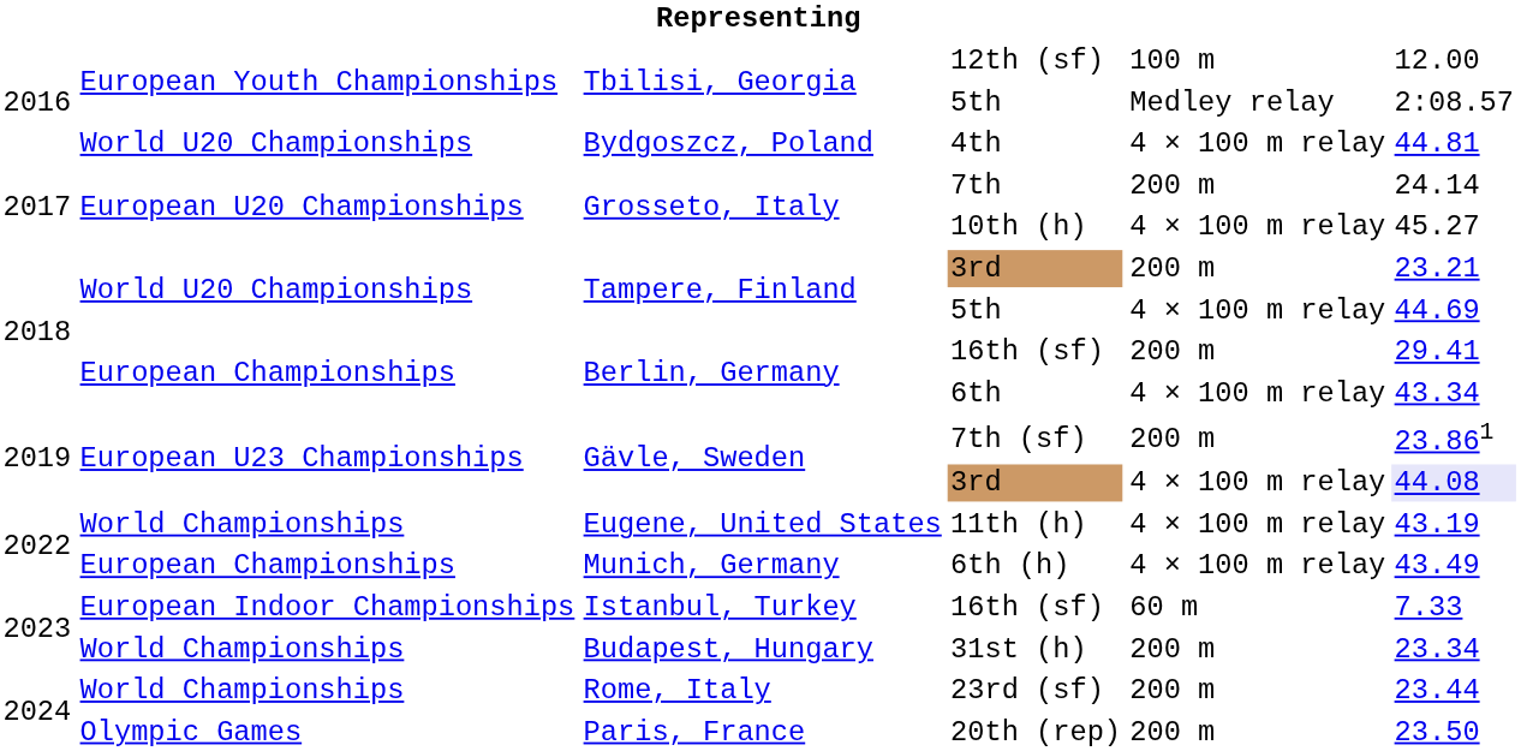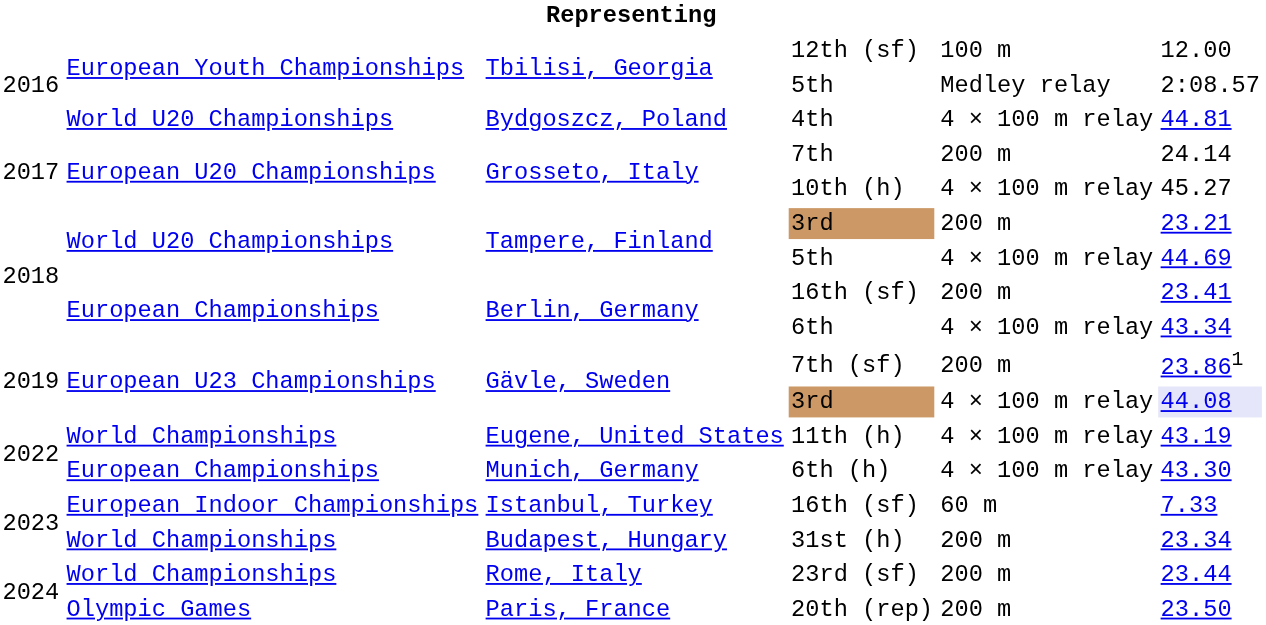Berlin, Germany / 16th (sf) | column 6: 29.41 -> 23.41
6th (h) | column 6: 43.49 -> 43.30
